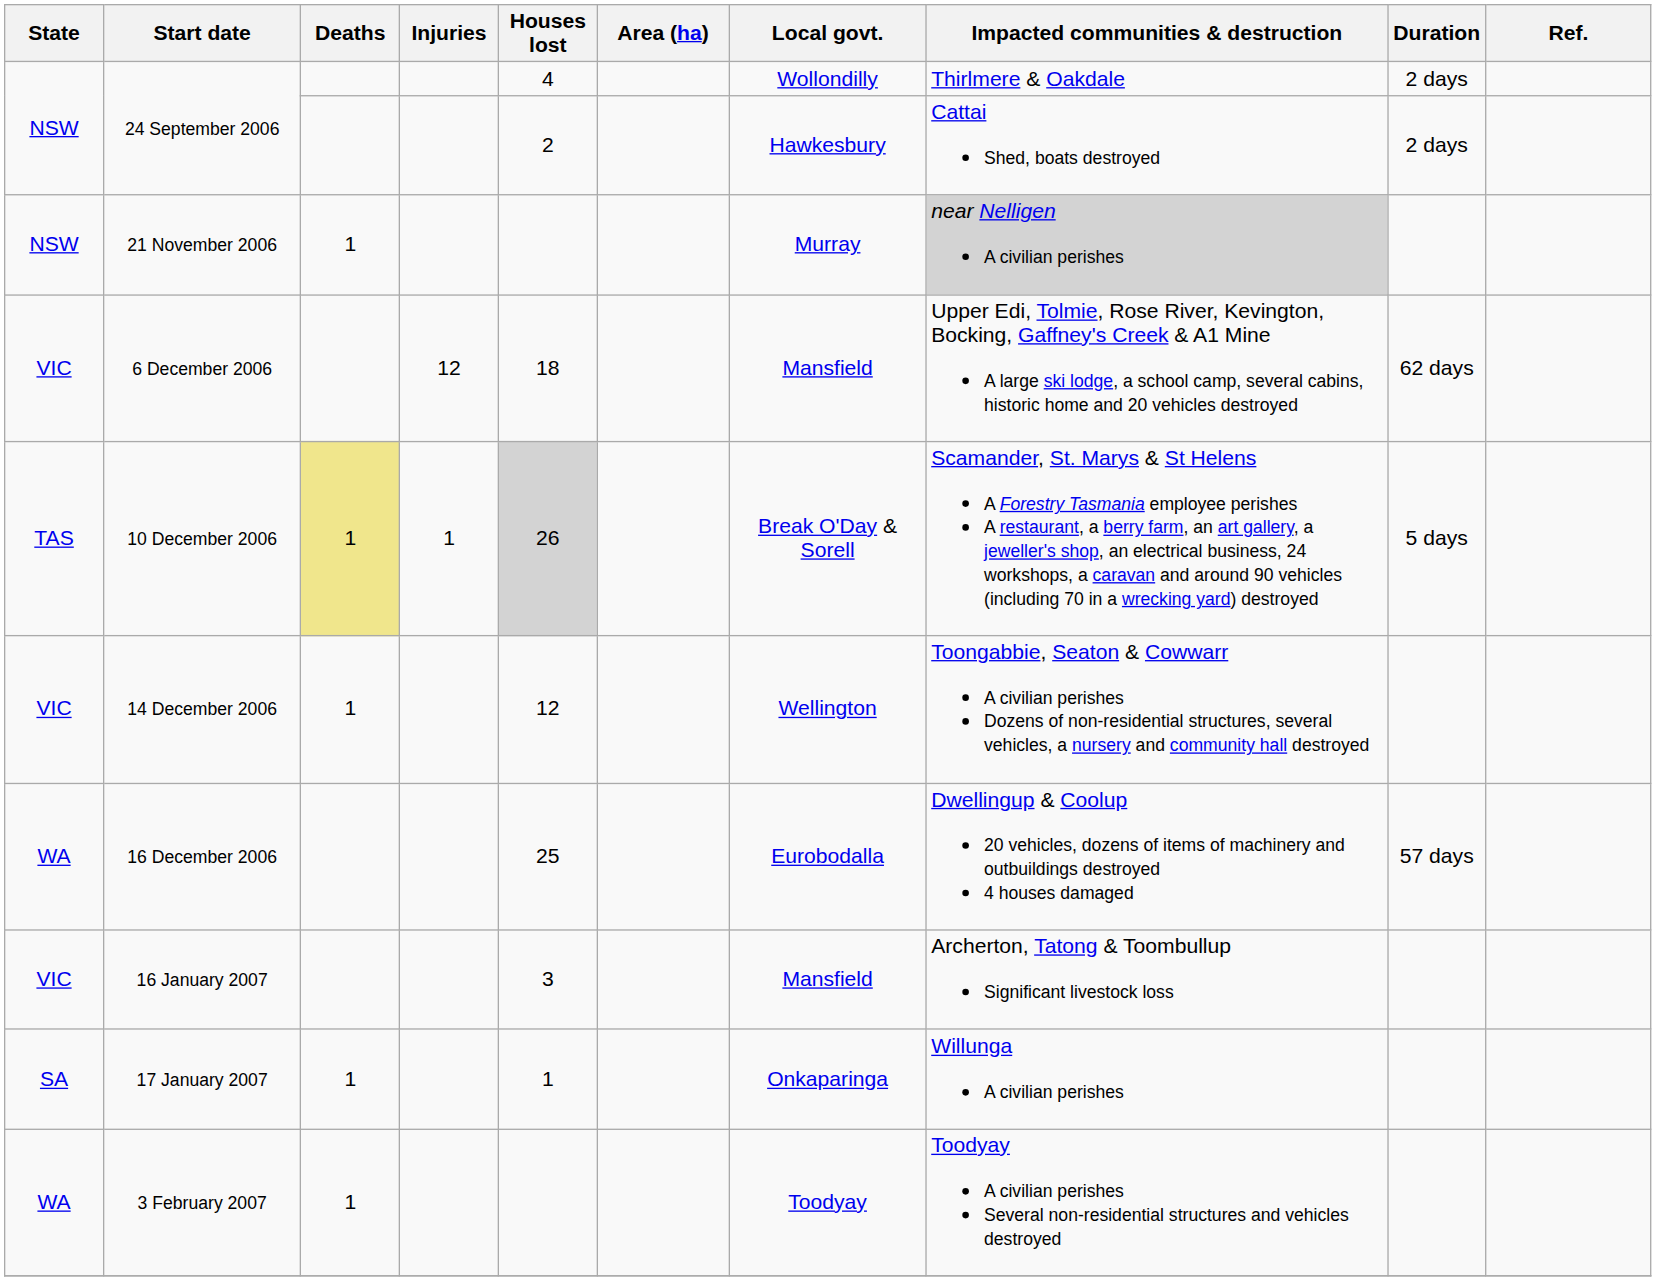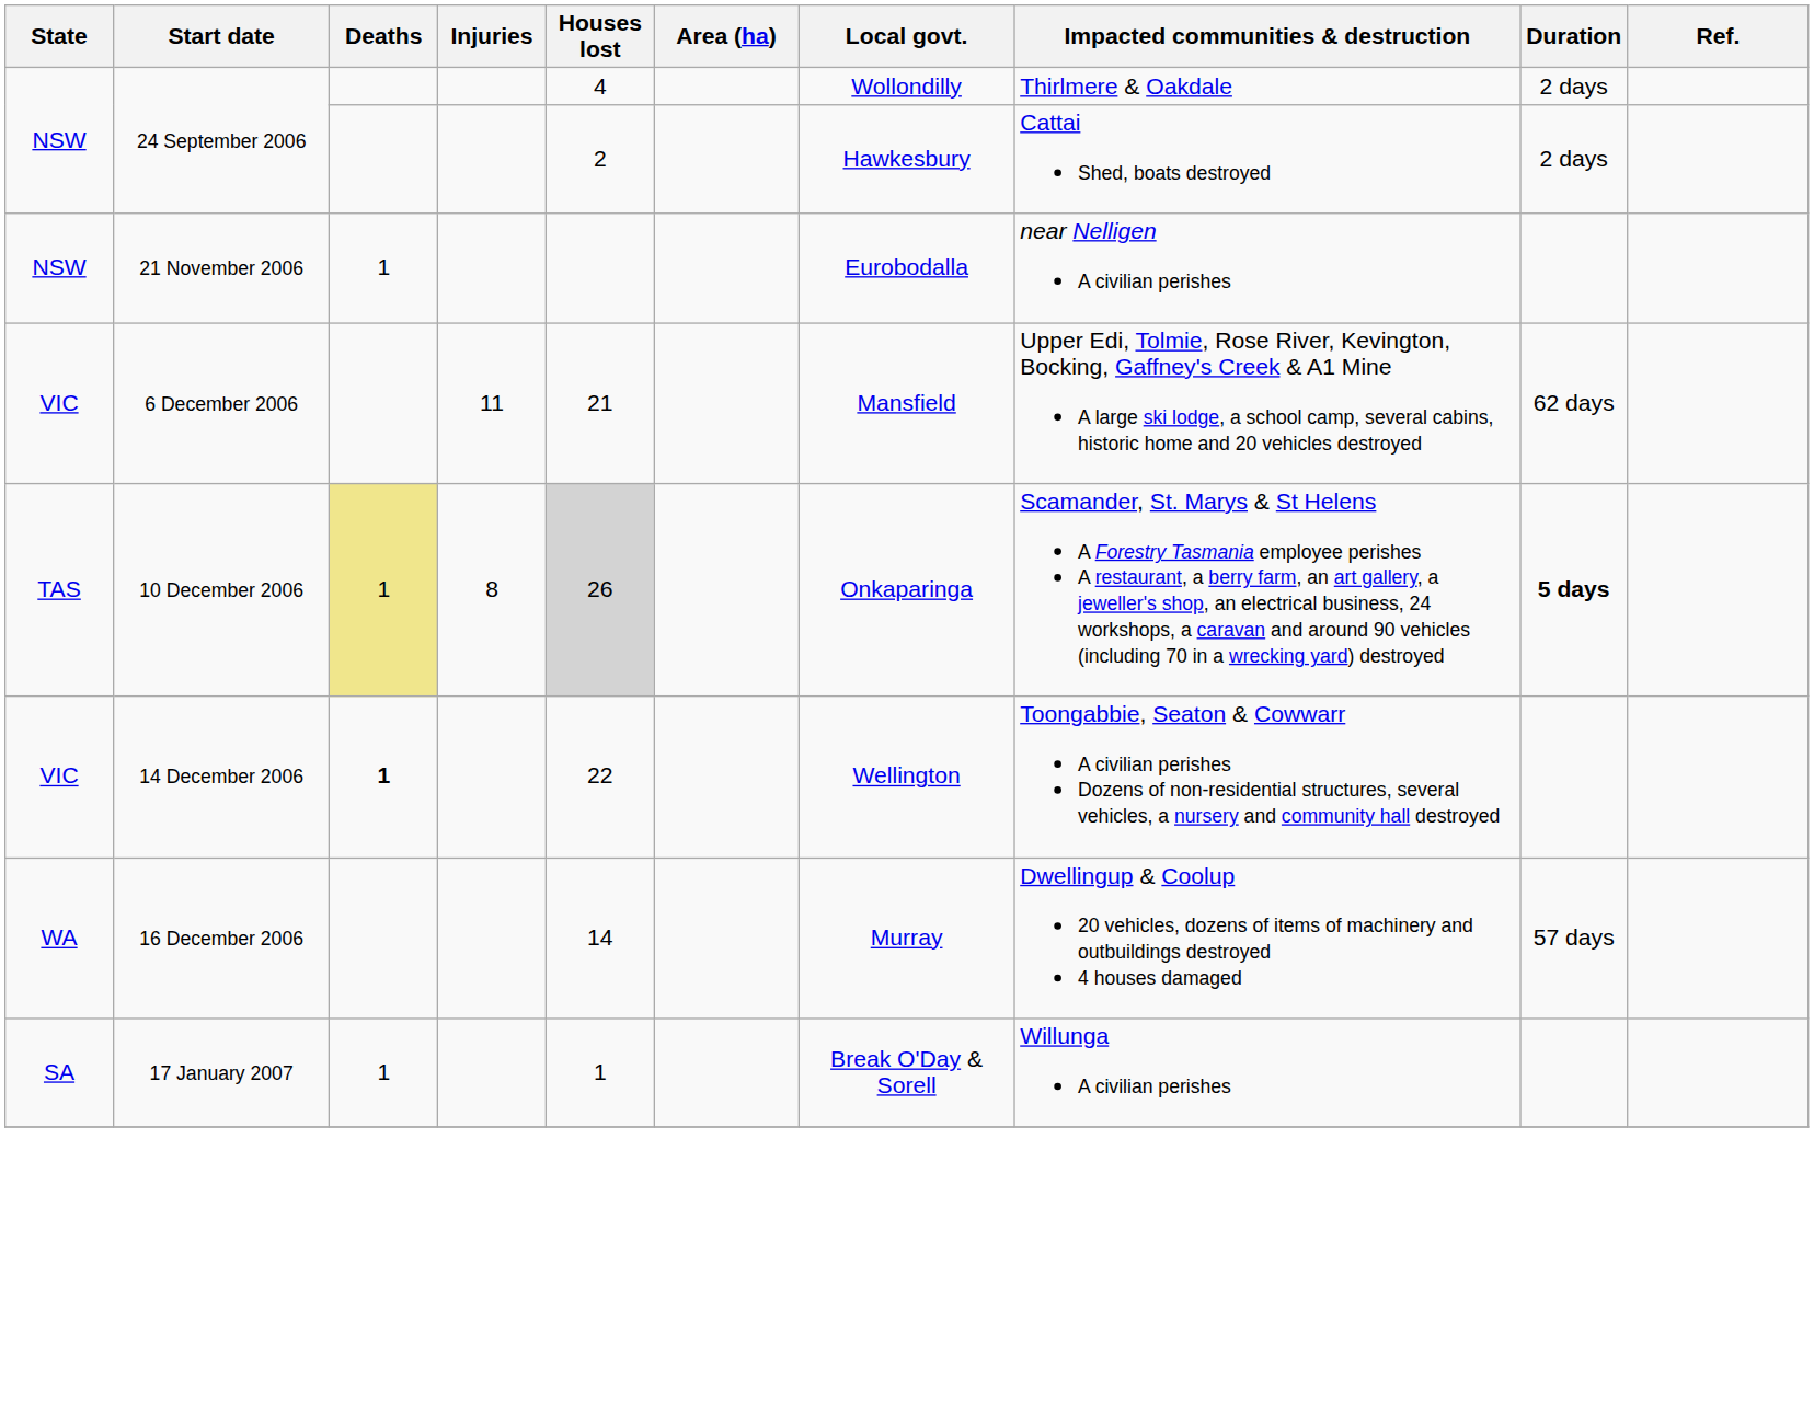21 November 2006 | Local govt.: Murray -> Eurobodalla
21 November 2006 | Impacted communities & destruction: lightgrey background -> no background
6 December 2006 | Injuries: 12 -> 11
6 December 2006 | Houses lost: 18 -> 21
10 December 2006 | Injuries: 1 -> 8
10 December 2006 | Local govt.: Break O'Day & Sorell -> Onkaparinga
10 December 2006 | Duration: normal -> bold
14 December 2006 | Deaths: normal -> bold
14 December 2006 | Houses lost: 12 -> 22
16 December 2006 | Houses lost: 25 -> 14
16 December 2006 | Local govt.: Eurobodalla -> Murray
- row: VIC | 16 January 2007 | 3 | Mansfield | Archerton, Tatong & Toombullup Significant livestock loss
17 January 2007 | Local govt.: Onkaparinga -> Break O'Day & Sorell
- row: WA | 3 February 2007 | 1 | Toodyay | Toodyay A civilian perishes Several non-residential structures and vehicles destroyed
